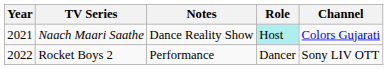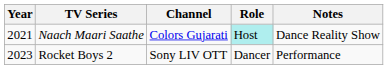columns swapped: Channel <-> Notes
Rocket Boys 2 | Year: 2022 -> 2023
